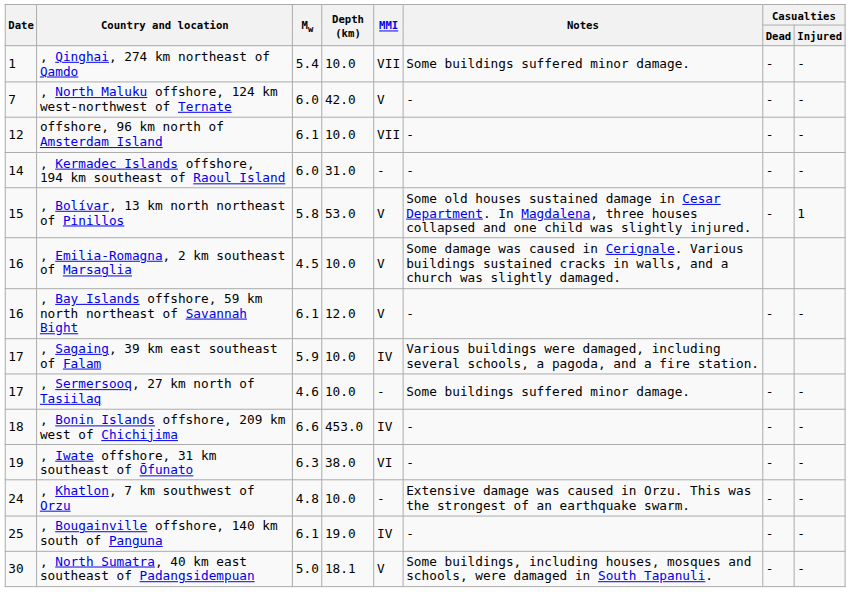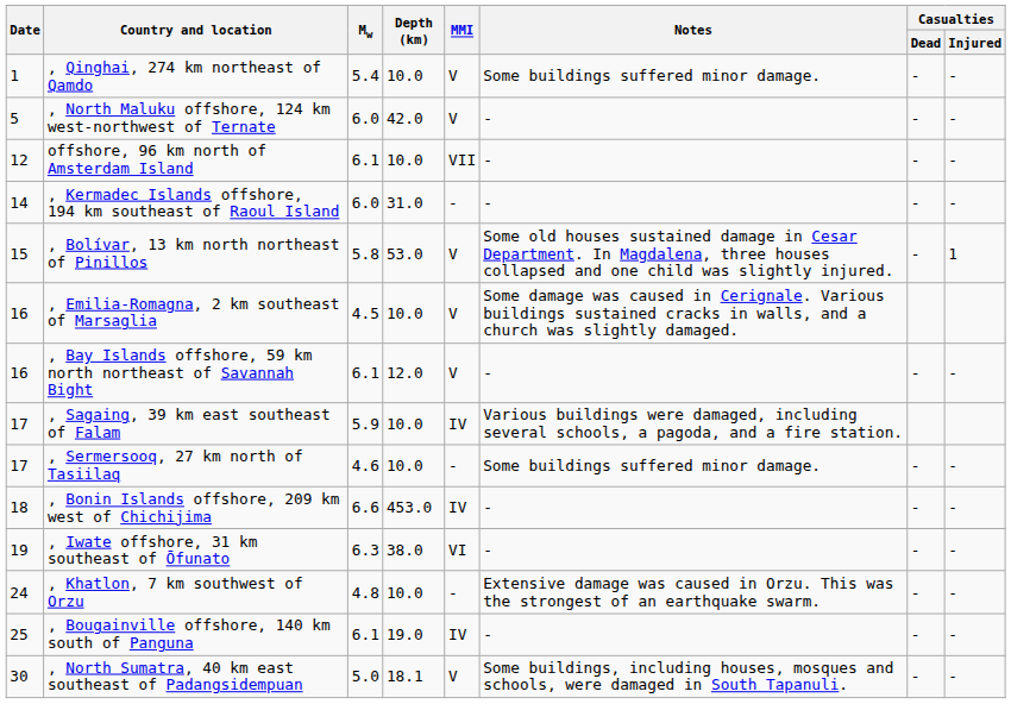, Qinghai, 274 km northeast of Qamdo | MMI: VII -> V
, North Maluku offshore, 124 km west-northwest of Ternate | Date: 7 -> 5
